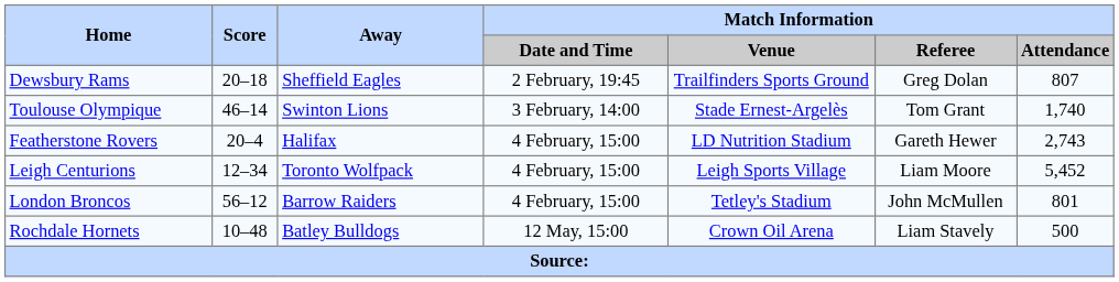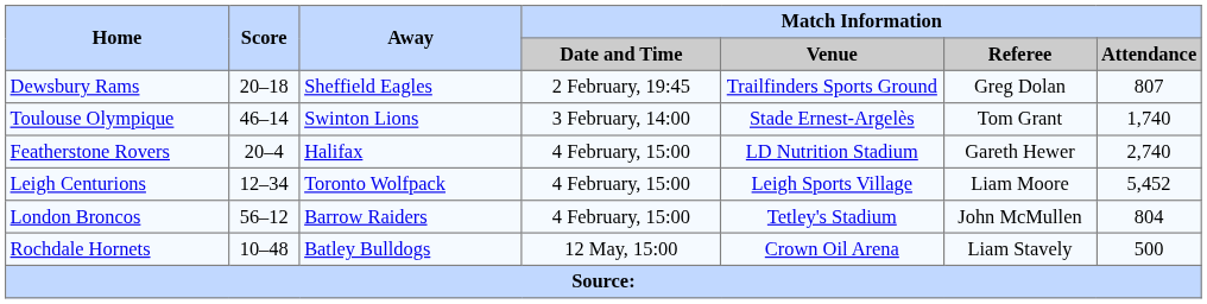Featherstone Rovers | Match Information / Attendance: 2,743 -> 2,740
London Broncos | Match Information / Attendance: 801 -> 804
